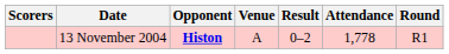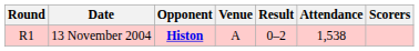columns swapped: Round <-> Scorers
13 November 2004 | Attendance: 1,778 -> 1,538
